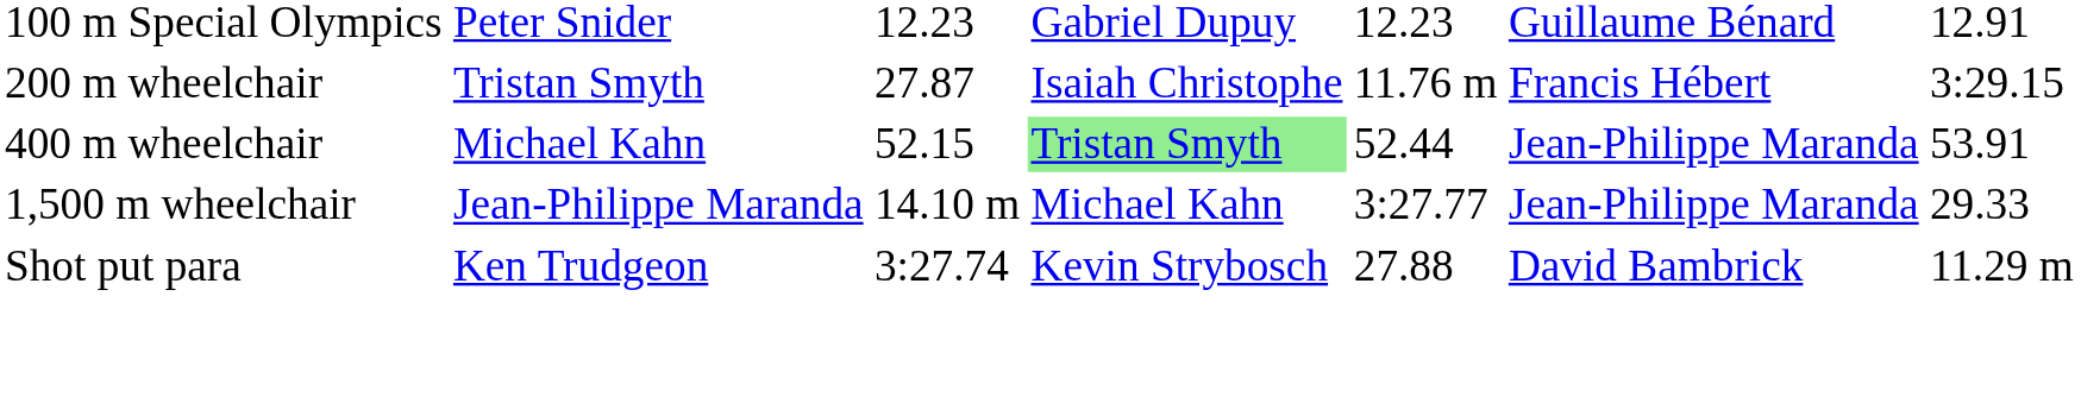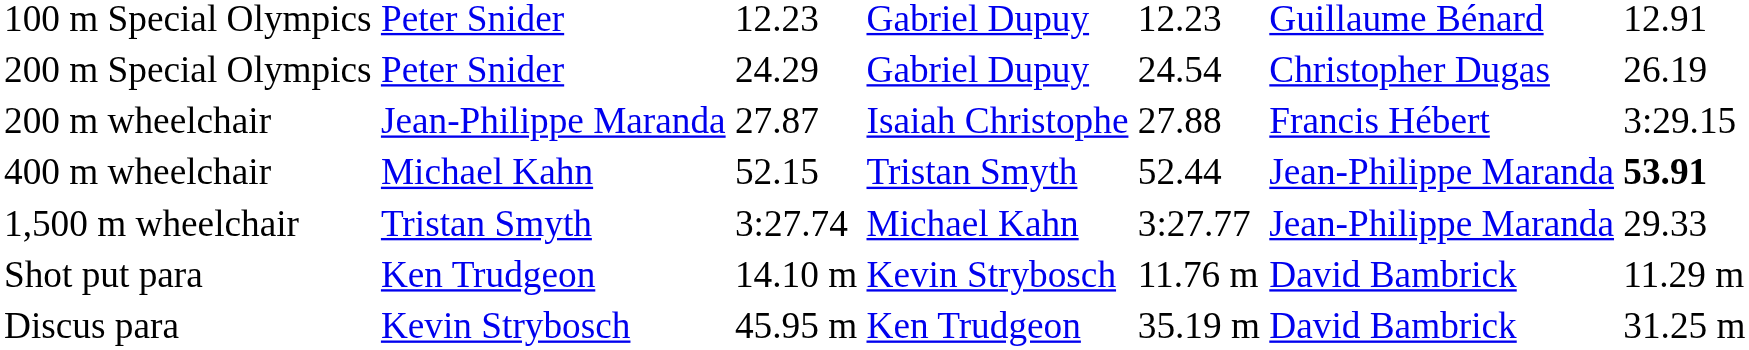+ row: 200 m Special Olympics | Peter Snider | 24.29 | Gabriel Dupuy | 24.54 | Christopher Dugas | 26.19
200 m wheelchair | column 2: Tristan Smyth -> Jean-Philippe Maranda
200 m wheelchair | column 5: 11.76 m -> 27.88
400 m wheelchair | column 4: lightgreen background -> no background
400 m wheelchair | column 7: normal -> bold
1,500 m wheelchair | column 2: Jean-Philippe Maranda -> Tristan Smyth
1,500 m wheelchair | column 3: 14.10 m -> 3:27.74
Shot put para | column 3: 3:27.74 -> 14.10 m
Shot put para | column 5: 27.88 -> 11.76 m
+ row: Discus para | Kevin Strybosch | 45.95 m | Ken Trudgeon | 35.19 m | David Bambrick | 31.25 m
